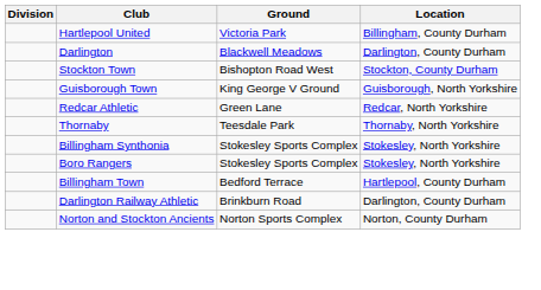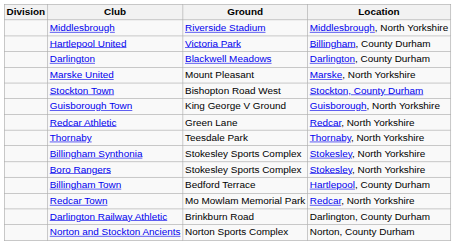+ row: Middlesbrough | Riverside Stadium | Middlesbrough, North Yorkshire
+ row: Marske United | Mount Pleasant | Marske, North Yorkshire
+ row: Redcar Town | Mo Mowlam Memorial Park | Redcar, North Yorkshire
